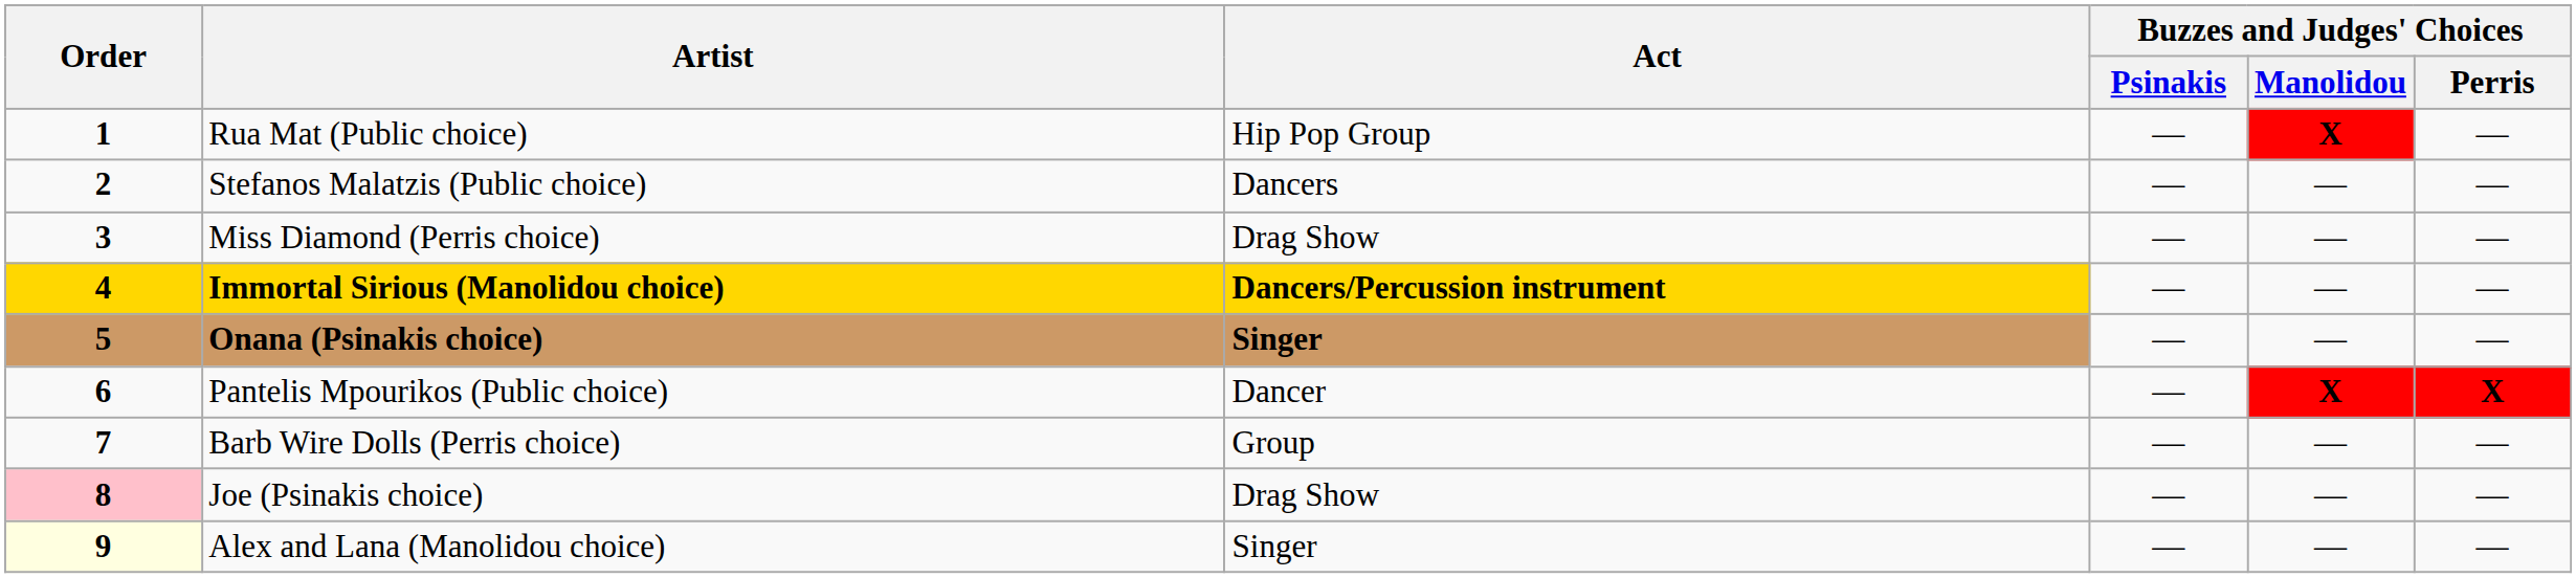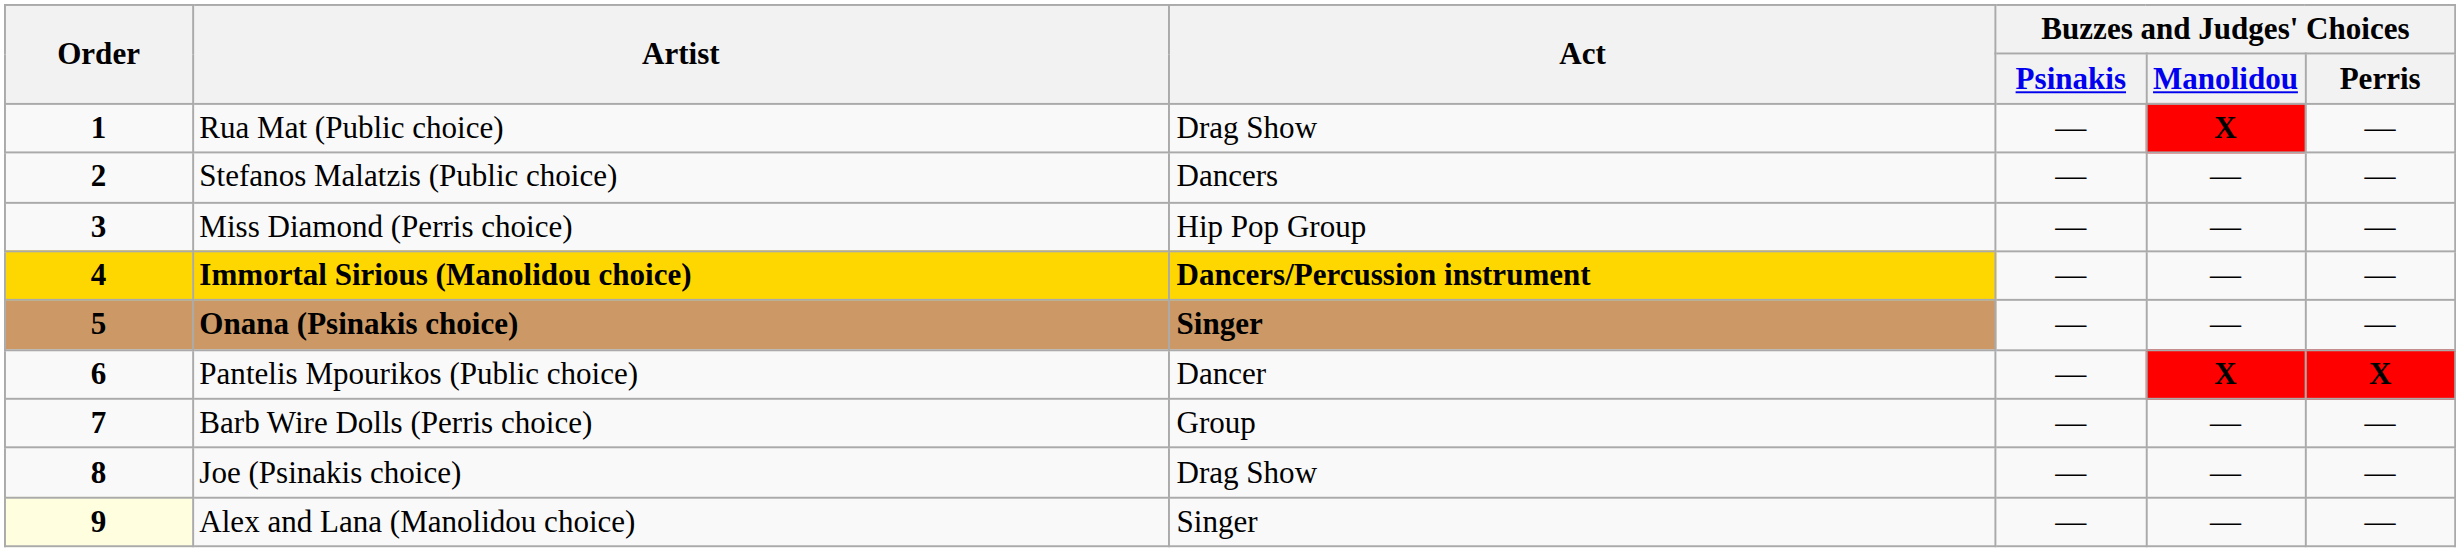Rua Mat (Public choice) | Act: Hip Pop Group -> Drag Show
Miss Diamond (Perris choice) | Act: Drag Show -> Hip Pop Group
Joe (Psinakis choice) | Order: pink background -> no background
